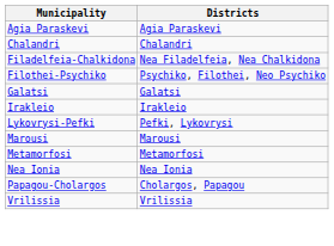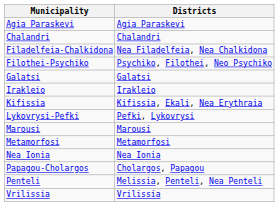+ row: Kifissia | Kifissia, Ekali, Nea Erythraia
+ row: Penteli | Melissia, Penteli, Nea Penteli
